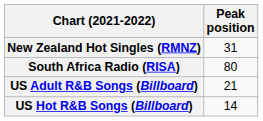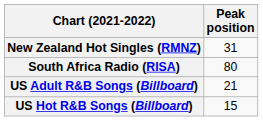US Hot R&B Songs (Billboard) | Peak position: 14 -> 15
